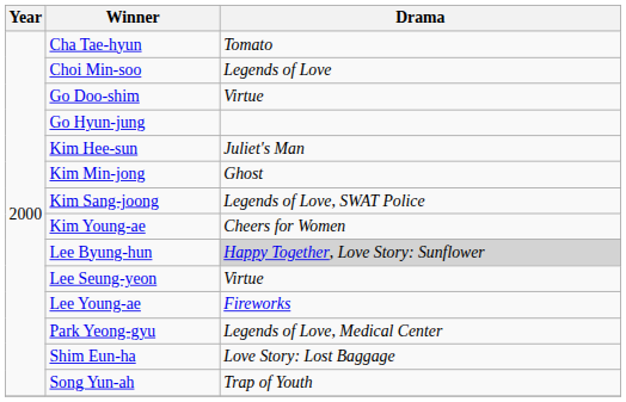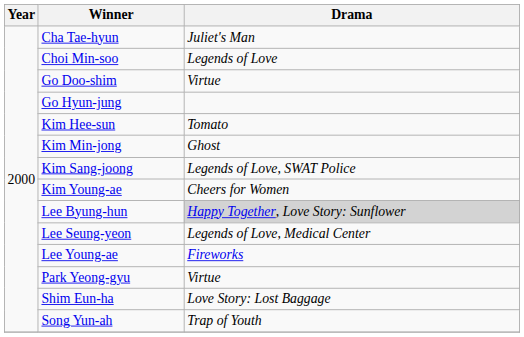Cha Tae-hyun | Drama: Tomato -> Juliet's Man
Kim Hee-sun | Drama: Juliet's Man -> Tomato
Lee Seung-yeon | Drama: Virtue -> Legends of Love, Medical Center
Park Yeong-gyu | Drama: Legends of Love, Medical Center -> Virtue
